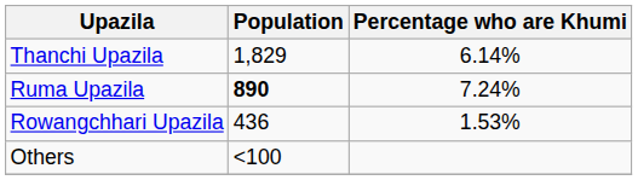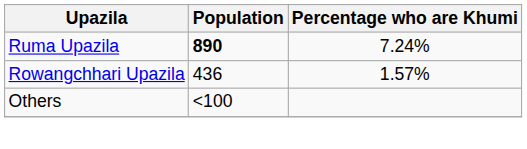- row: Thanchi Upazila | 1,829 | 6.14%
Rowangchhari Upazila | Percentage who are Khumi: 1.53% -> 1.57%
